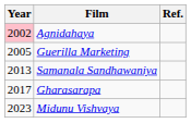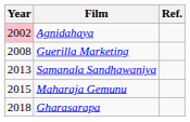Guerilla Marketing | Year: 2005 -> 2008
+ row: 2015 | Maharaja Gemunu
Gharasarapa | Year: 2017 -> 2018
- row: 2023 | Midunu Vishvaya
